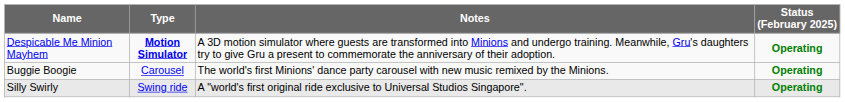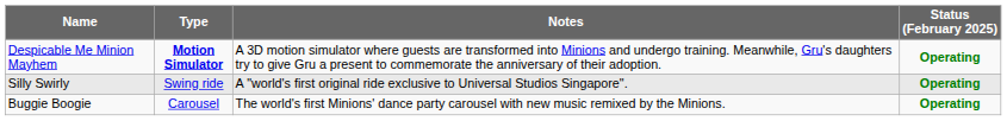rows swapped: Silly Swirly <-> Buggie Boogie
